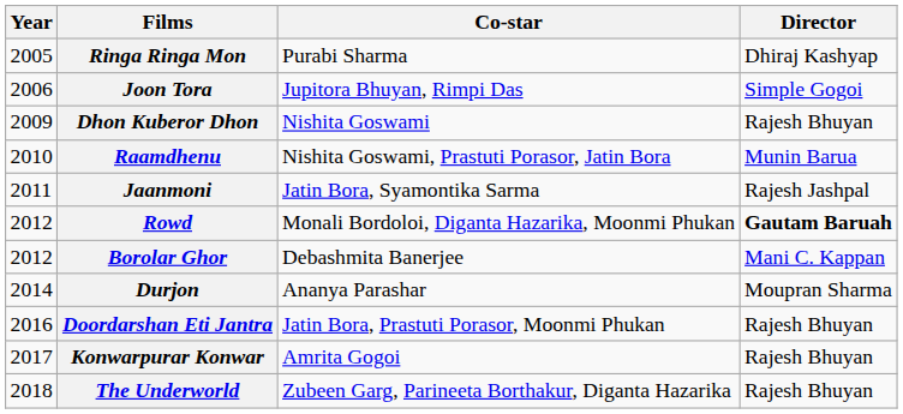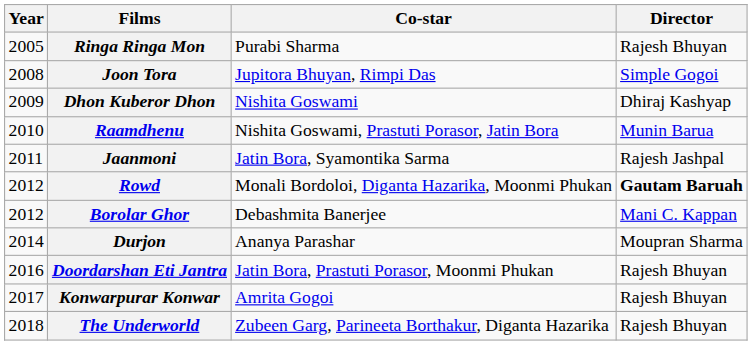Ringa Ringa Mon | Director: Dhiraj Kashyap -> Rajesh Bhuyan
Joon Tora | Year: 2006 -> 2008
Dhon Kuberor Dhon | Director: Rajesh Bhuyan -> Dhiraj Kashyap
